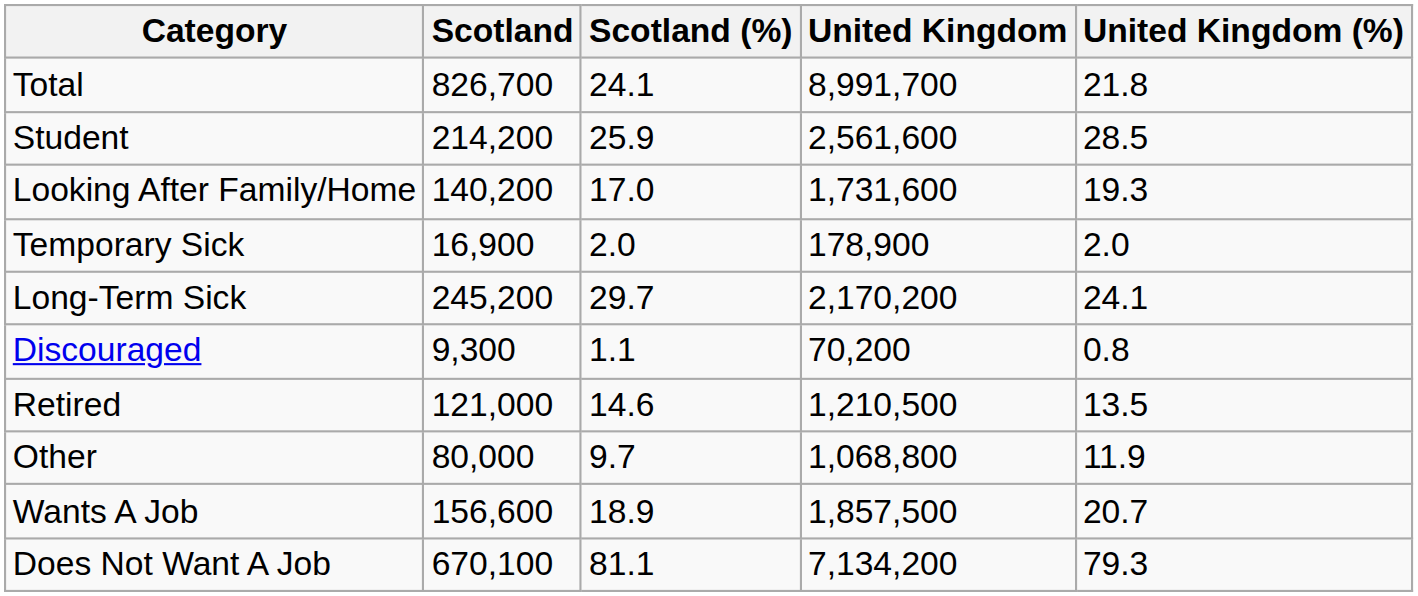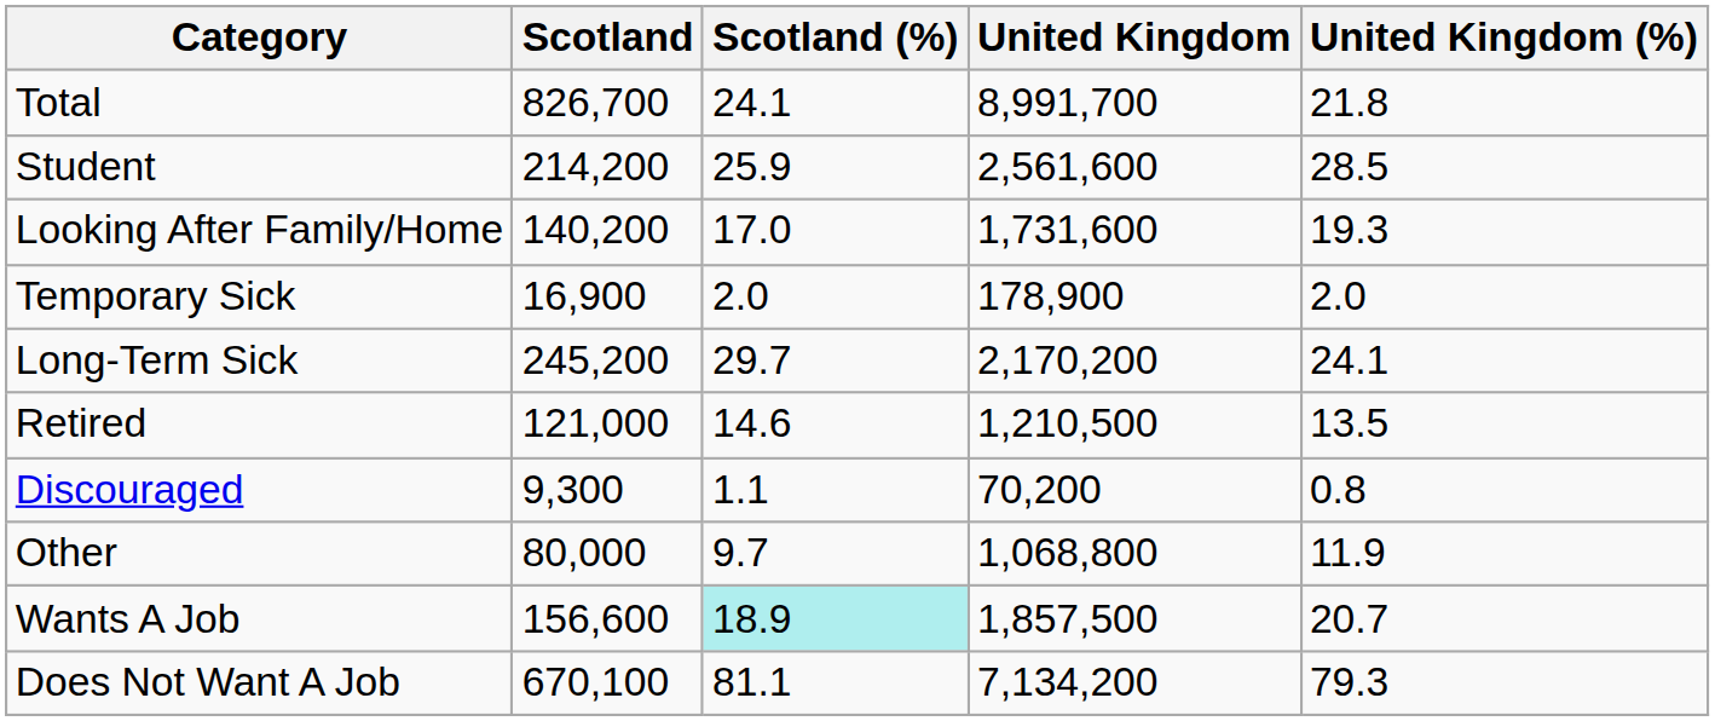rows swapped: Discouraged <-> Retired
Wants A Job | Scotland (%): no background -> paleturquoise background
